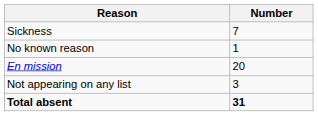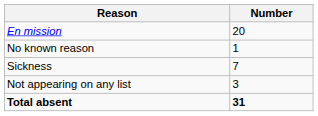rows swapped: Sickness <-> En mission
